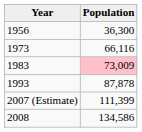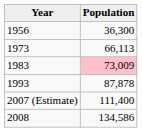1973 | Population: 66,116 -> 66,113
2007 (Estimate) | Population: 111,399 -> 111,400
